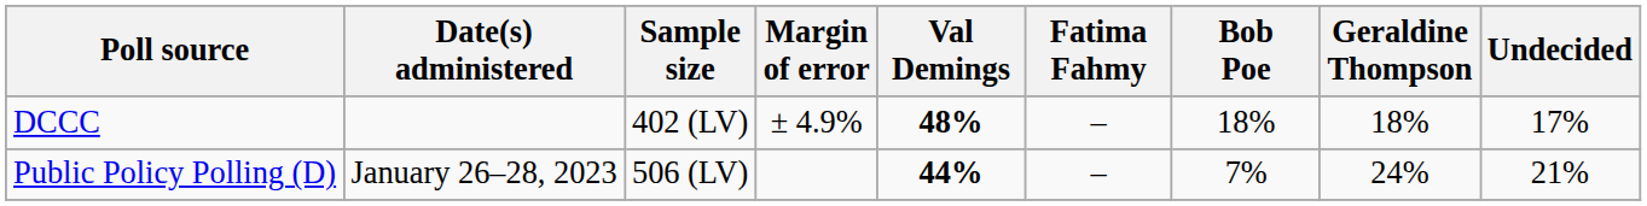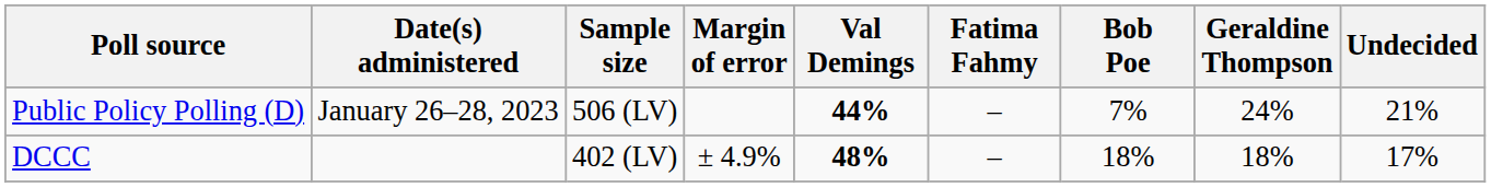rows swapped: DCCC <-> Public Policy Polling (D)
